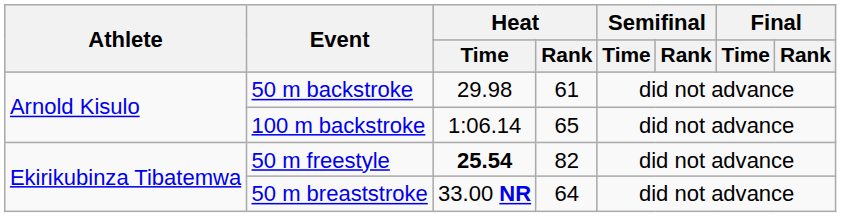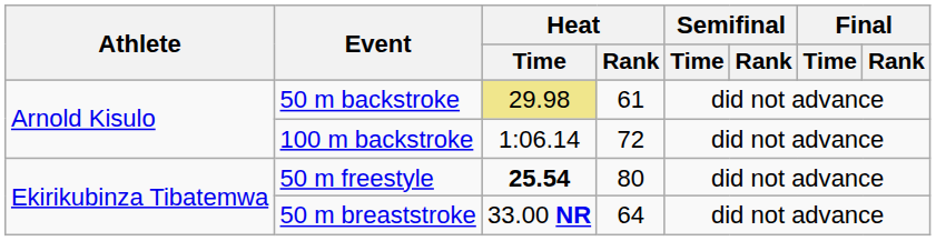50 m backstroke | Heat / Time: no background -> khaki background
100 m backstroke | Heat / Rank: 65 -> 72
50 m freestyle | Heat / Rank: 82 -> 80
